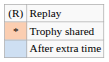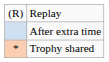rows swapped: Trophy shared <-> After extra time
